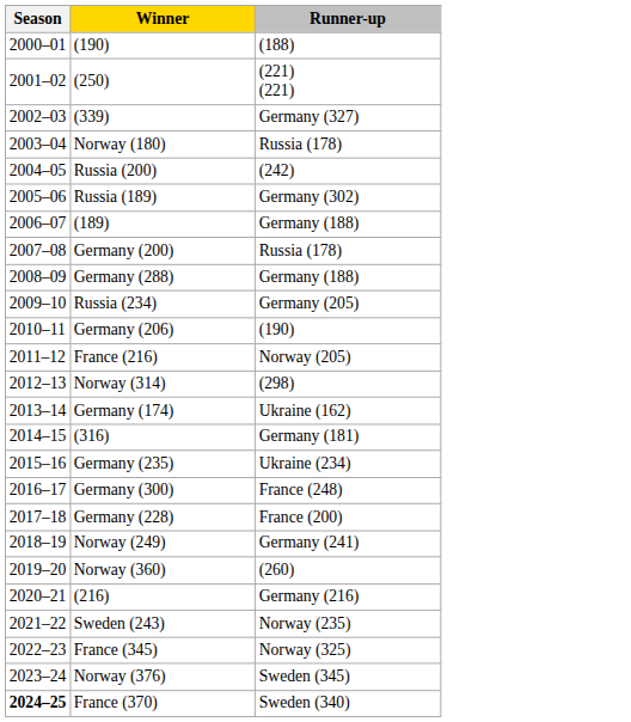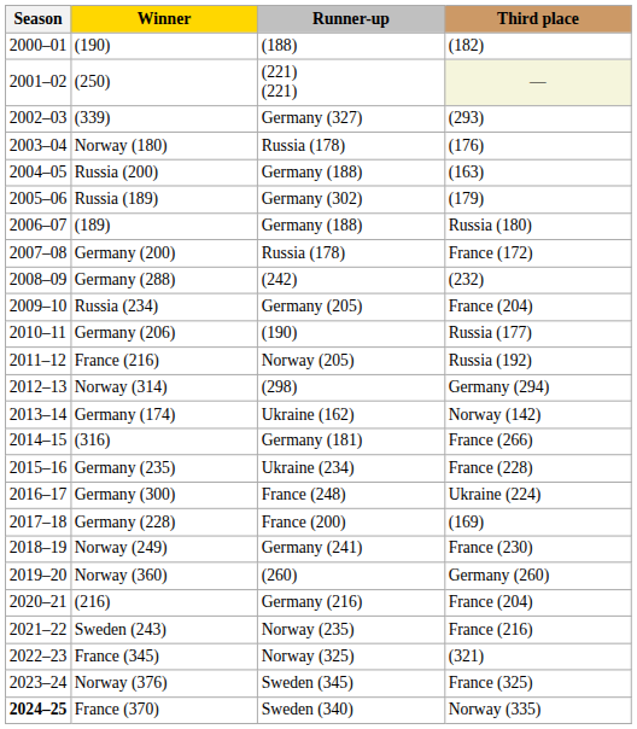+ column: Third place | (182) | — | (293) | (176) | (163) | (179) | Russia (180) | France (172) | (232) | France (204) | Russia (177) | Russia (192) | Germany (294) | Norway (142) | France (266) | France (228) | Ukraine (224) | (169) | France (230) | Germany (260) | France (204) | France (216) | (321) | France (325) | Norway (335)
Russia (200) | Runner-up: (242) -> Germany (188)
Germany (288) | Runner-up: Germany (188) -> (242)
